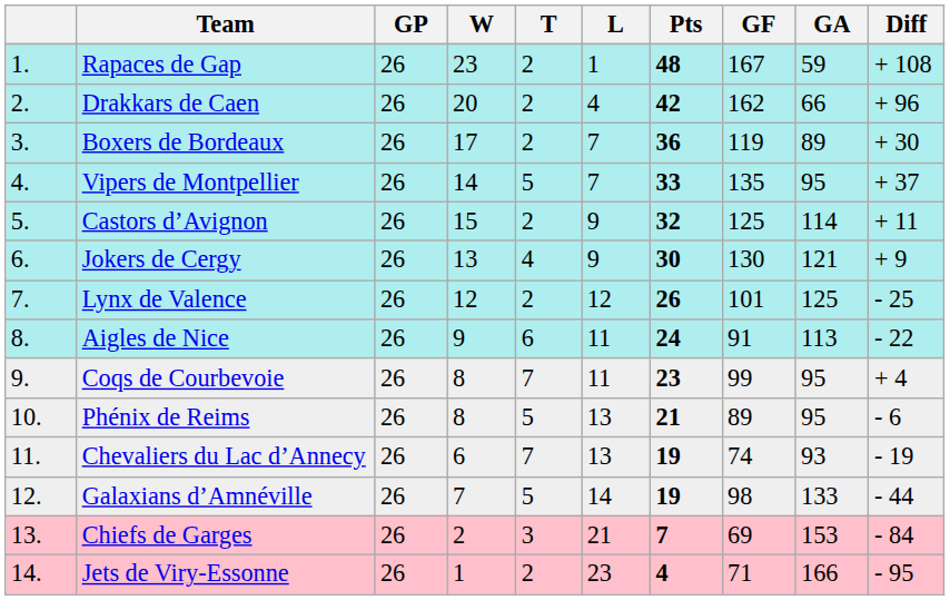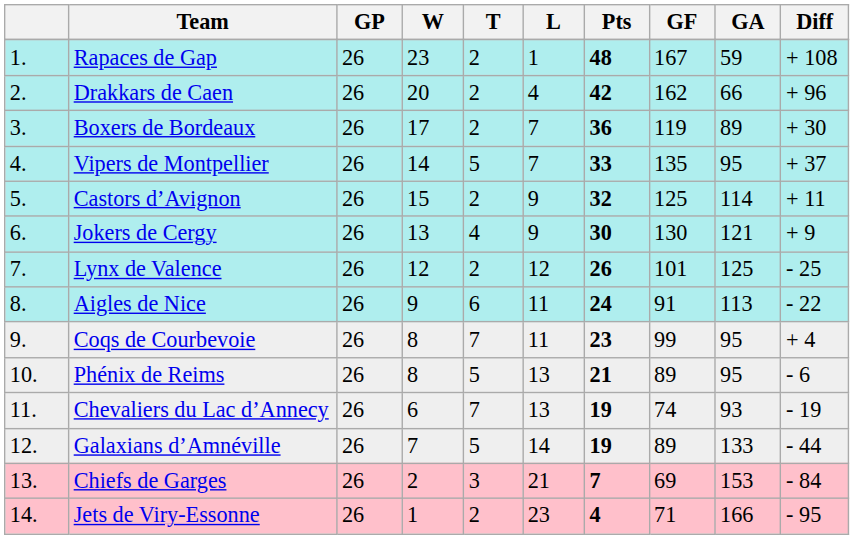Galaxians d’Amnéville | GF: 98 -> 89
